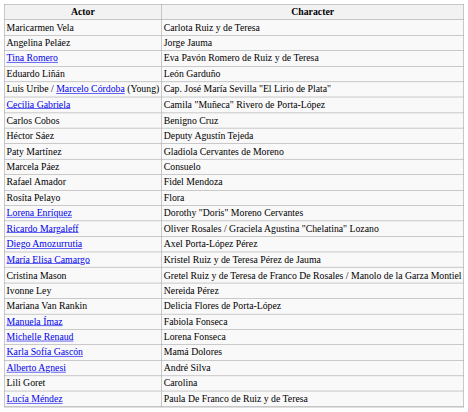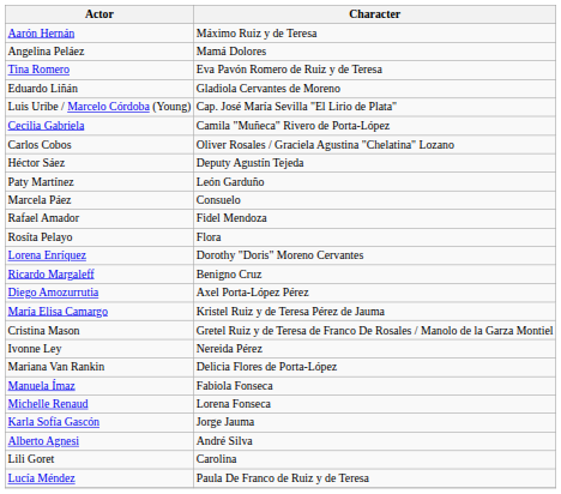+ row: Aarón Hernán | Máximo Ruiz y de Teresa
- row: Maricarmen Vela | Carlota Ruiz y de Teresa
Angelina Peláez | Character: Jorge Jauma -> Mamá Dolores
Eduardo Liñán | Character: León Garduño -> Gladiola Cervantes de Moreno
Carlos Cobos | Character: Benigno Cruz -> Oliver Rosales / Graciela Agustina "Chelatina" Lozano
Paty Martínez | Character: Gladiola Cervantes de Moreno -> León Garduño
Ricardo Margaleff | Character: Oliver Rosales / Graciela Agustina "Chelatina" Lozano -> Benigno Cruz
Karla Sofía Gascón | Character: Mamá Dolores -> Jorge Jauma
